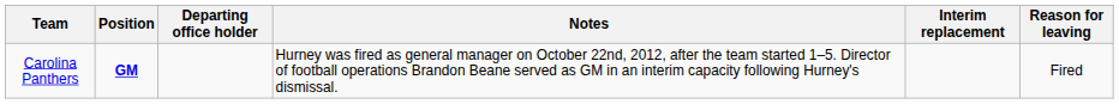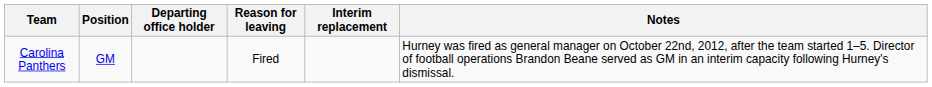columns swapped: Reason for leaving <-> Notes
Carolina Panthers | Position: bold -> normal
